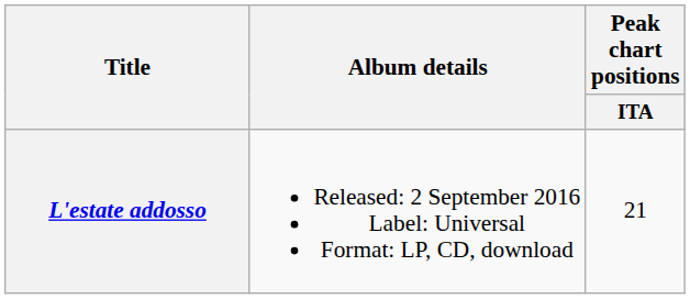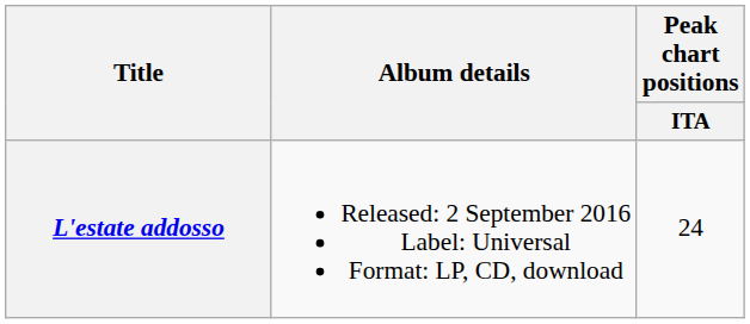L'estate addosso | Peak chart positions / ITA: 21 -> 24
